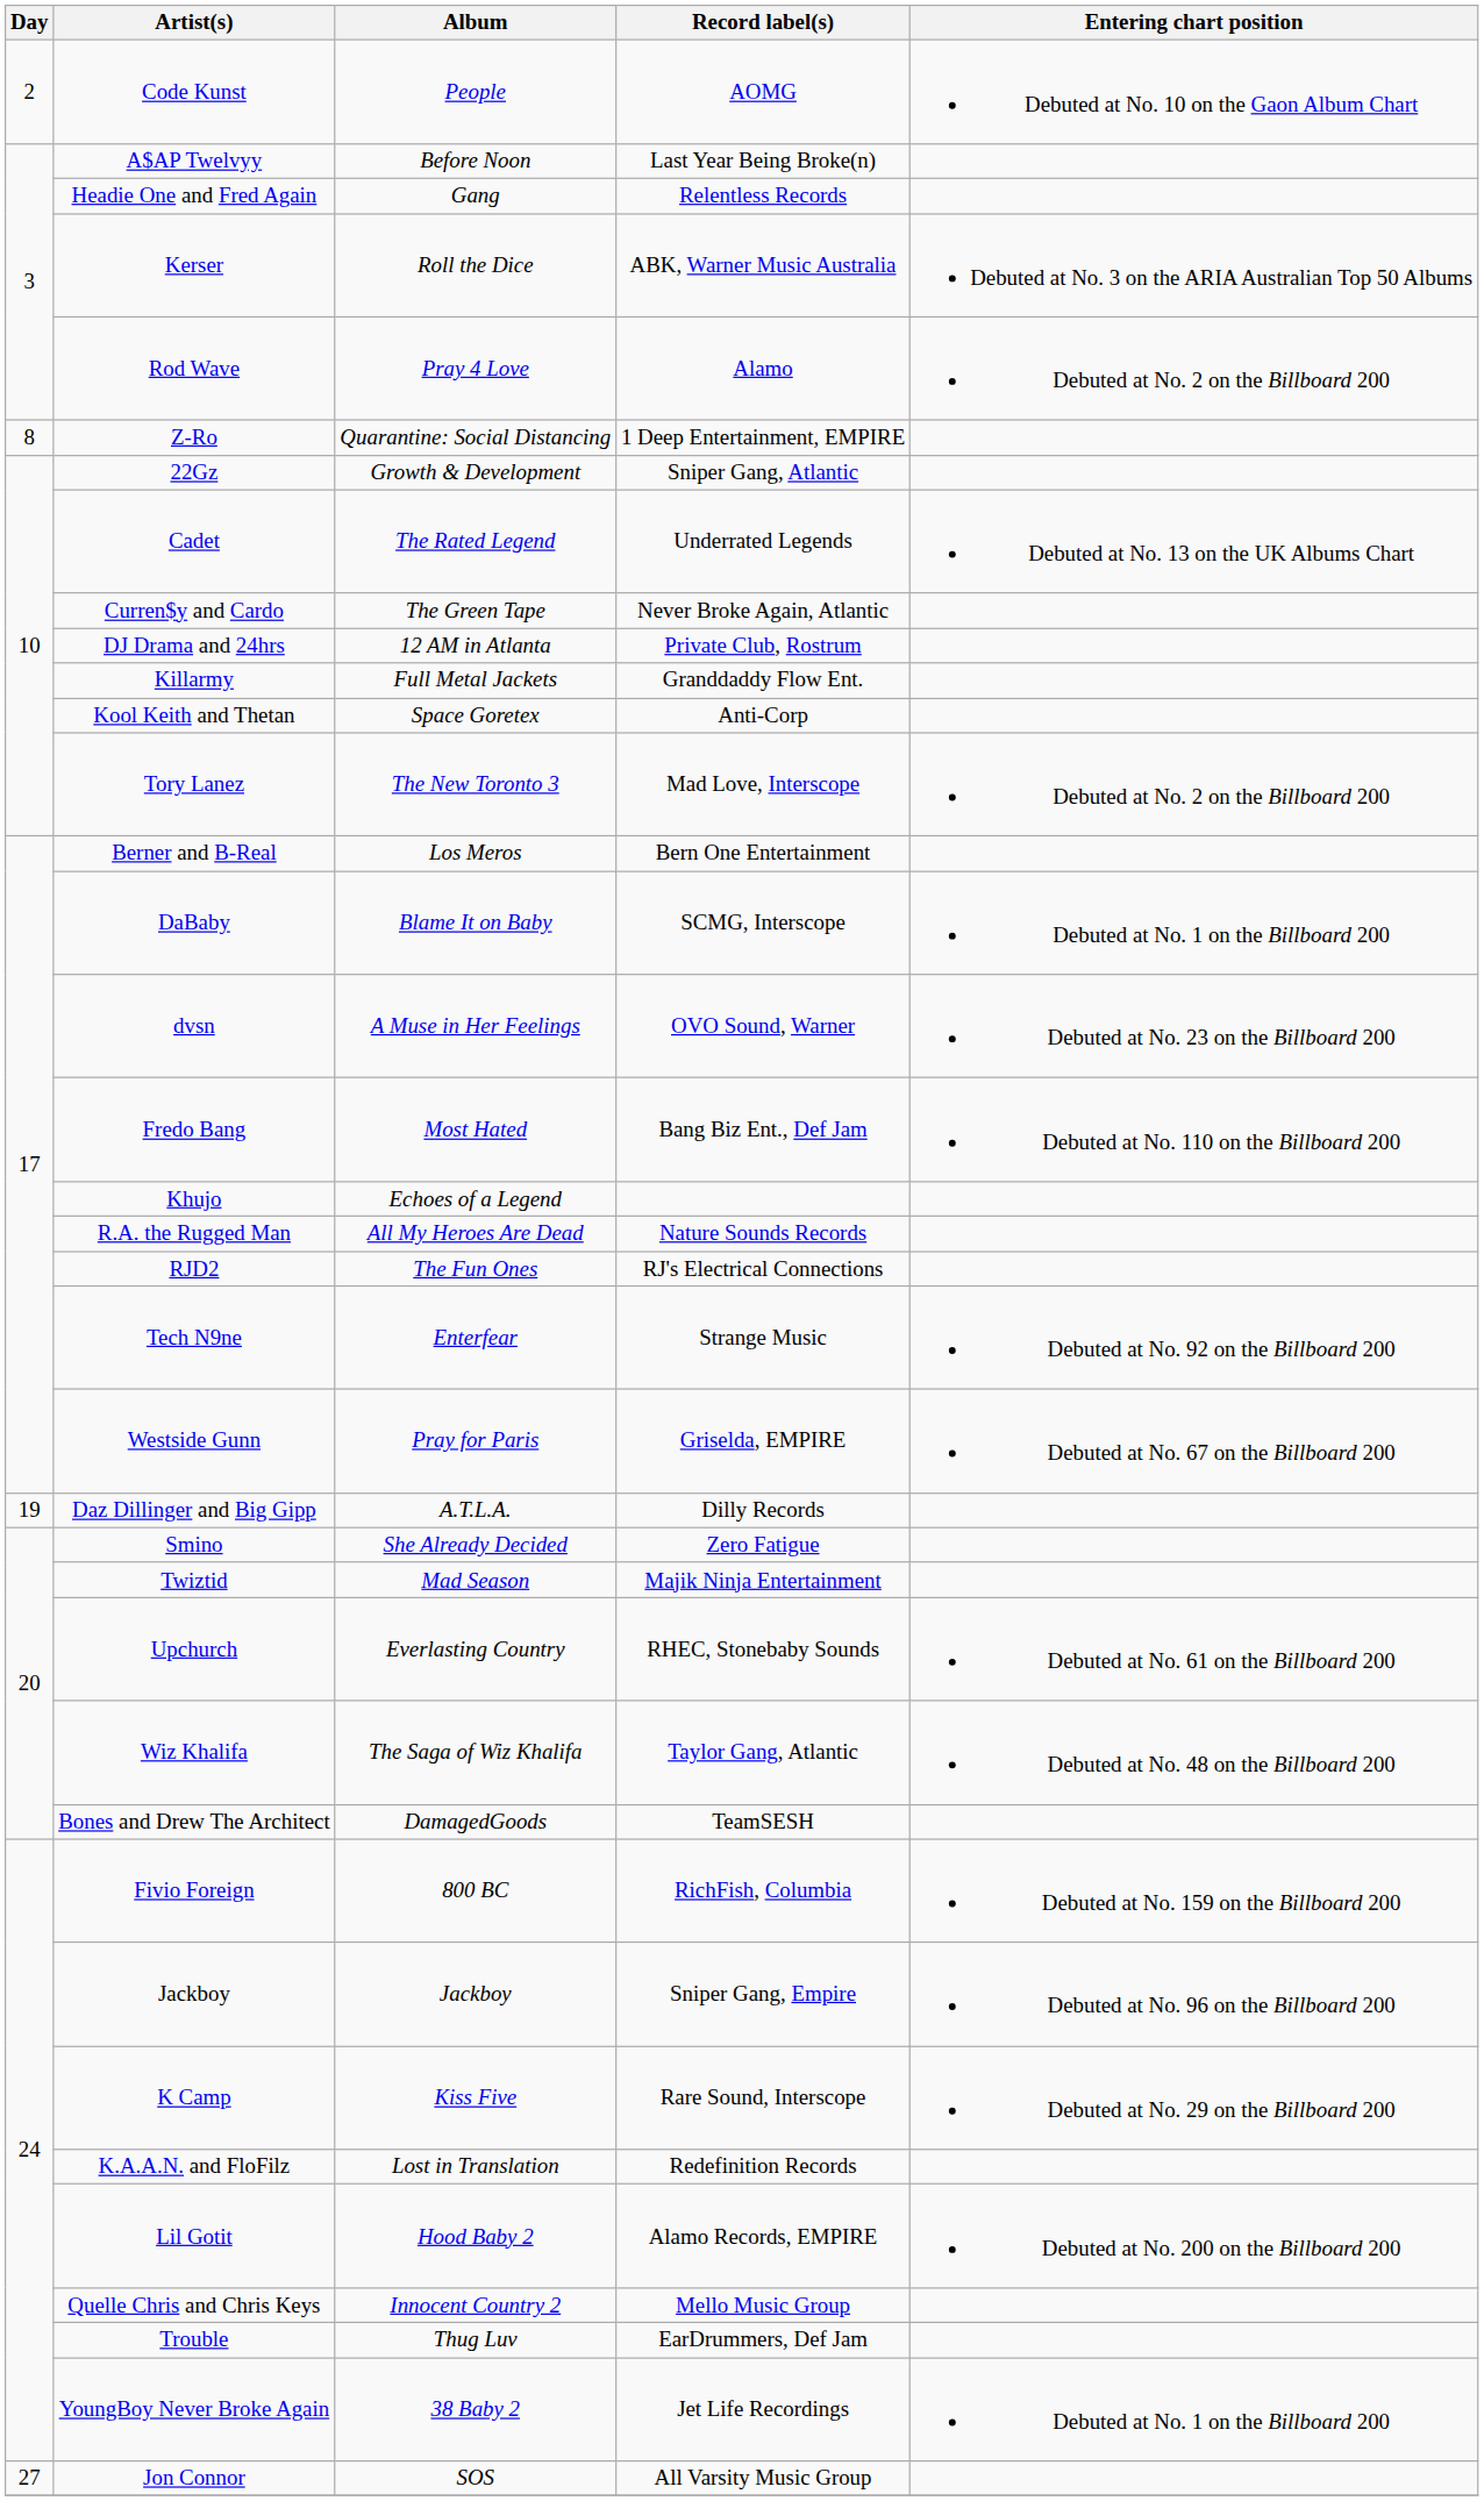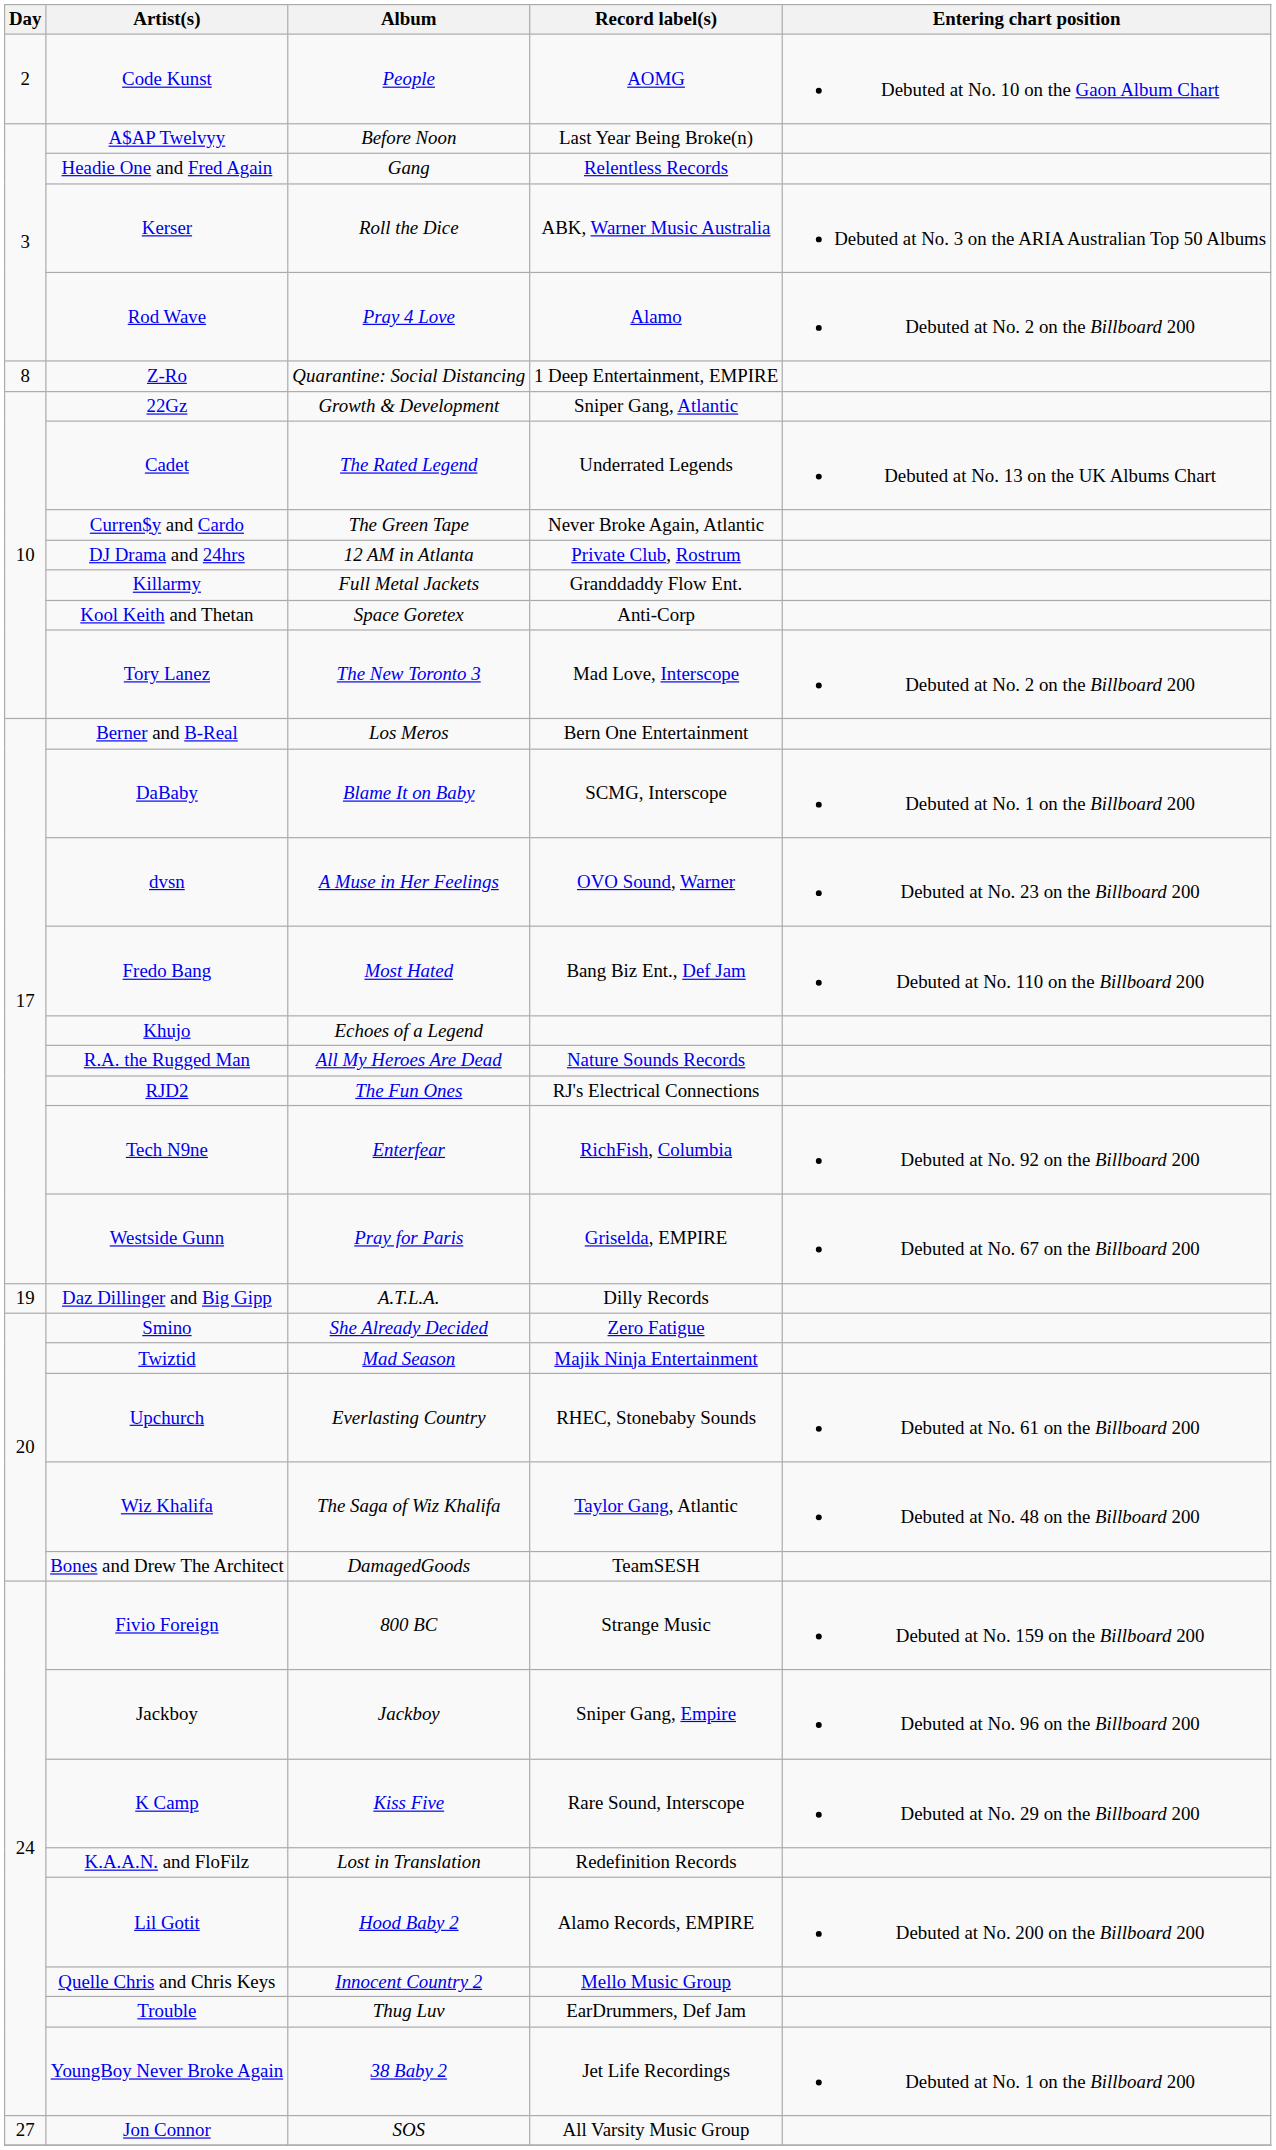Tech N9ne | Record label(s): Strange Music -> RichFish, Columbia
Fivio Foreign | Record label(s): RichFish, Columbia -> Strange Music
